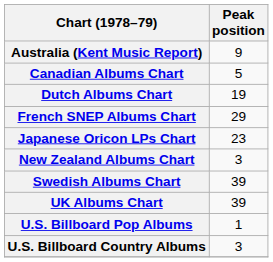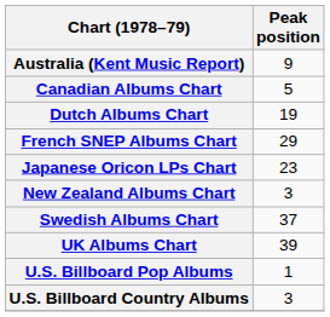Swedish Albums Chart | Peak position: 39 -> 37
